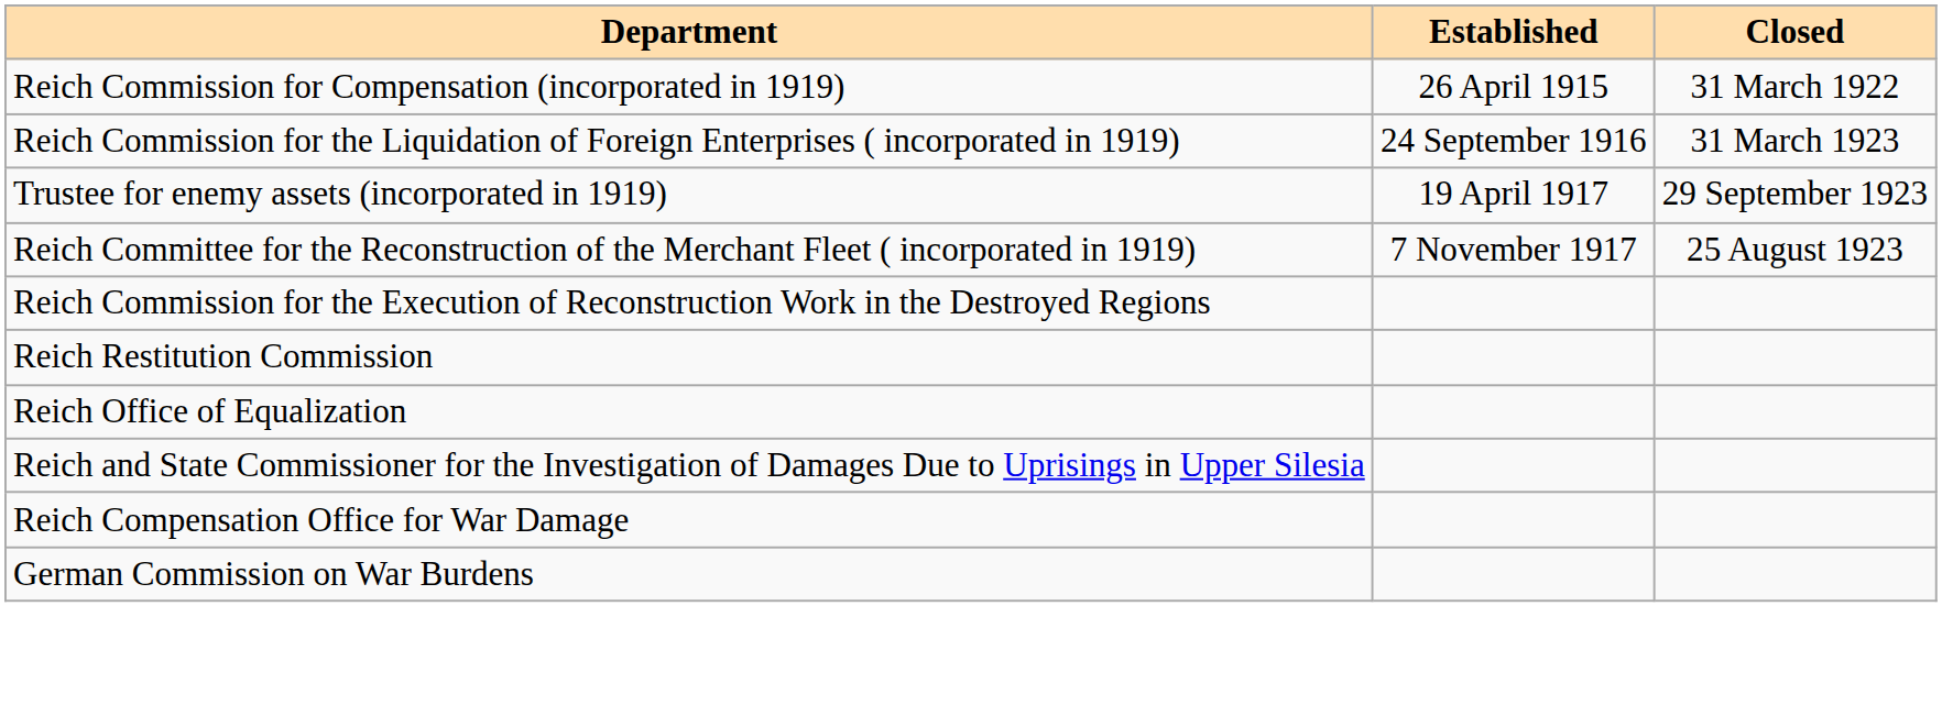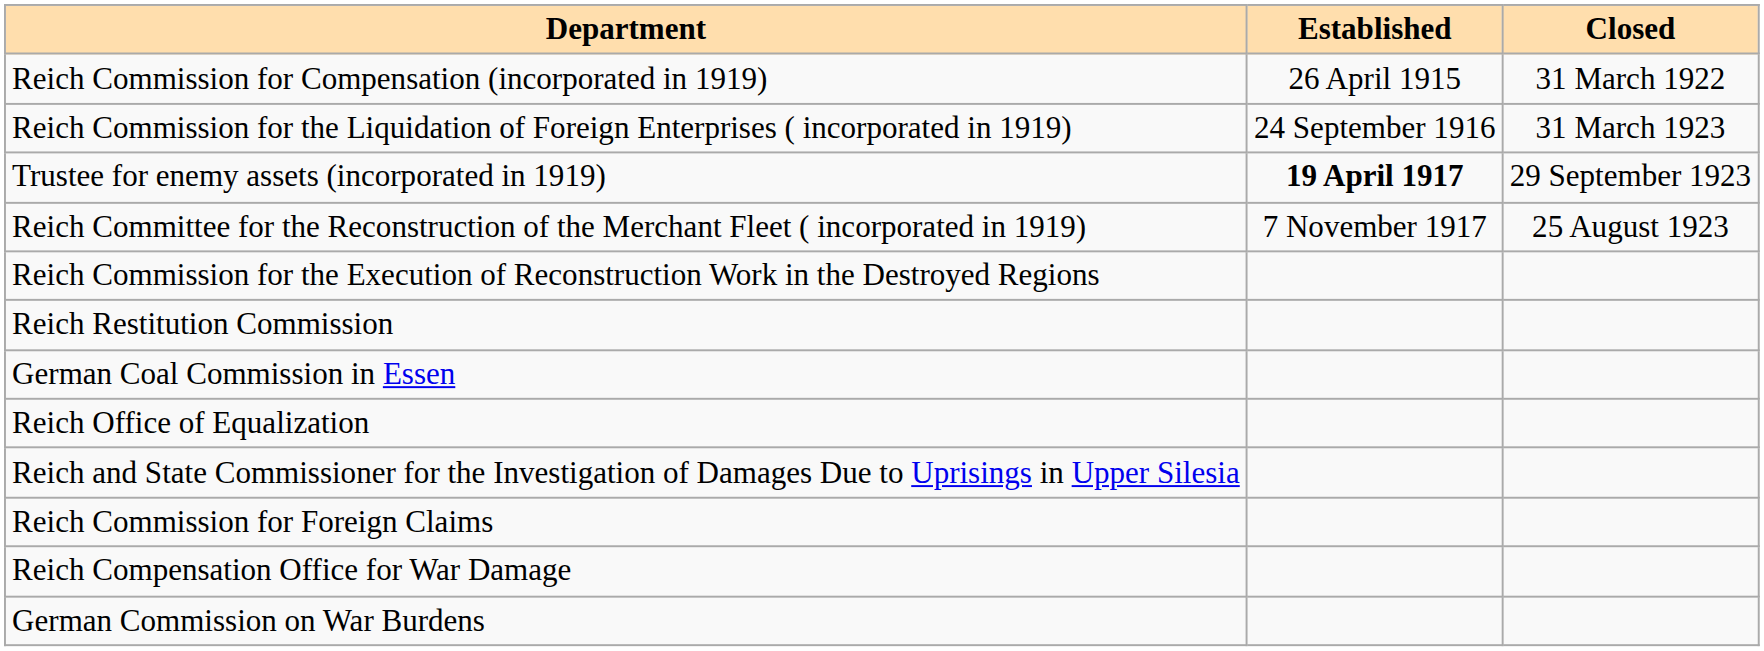Trustee for enemy assets (incorporated in 1919) | Established: normal -> bold
+ row: German Coal Commission in Essen
+ row: Reich Commission for Foreign Claims
